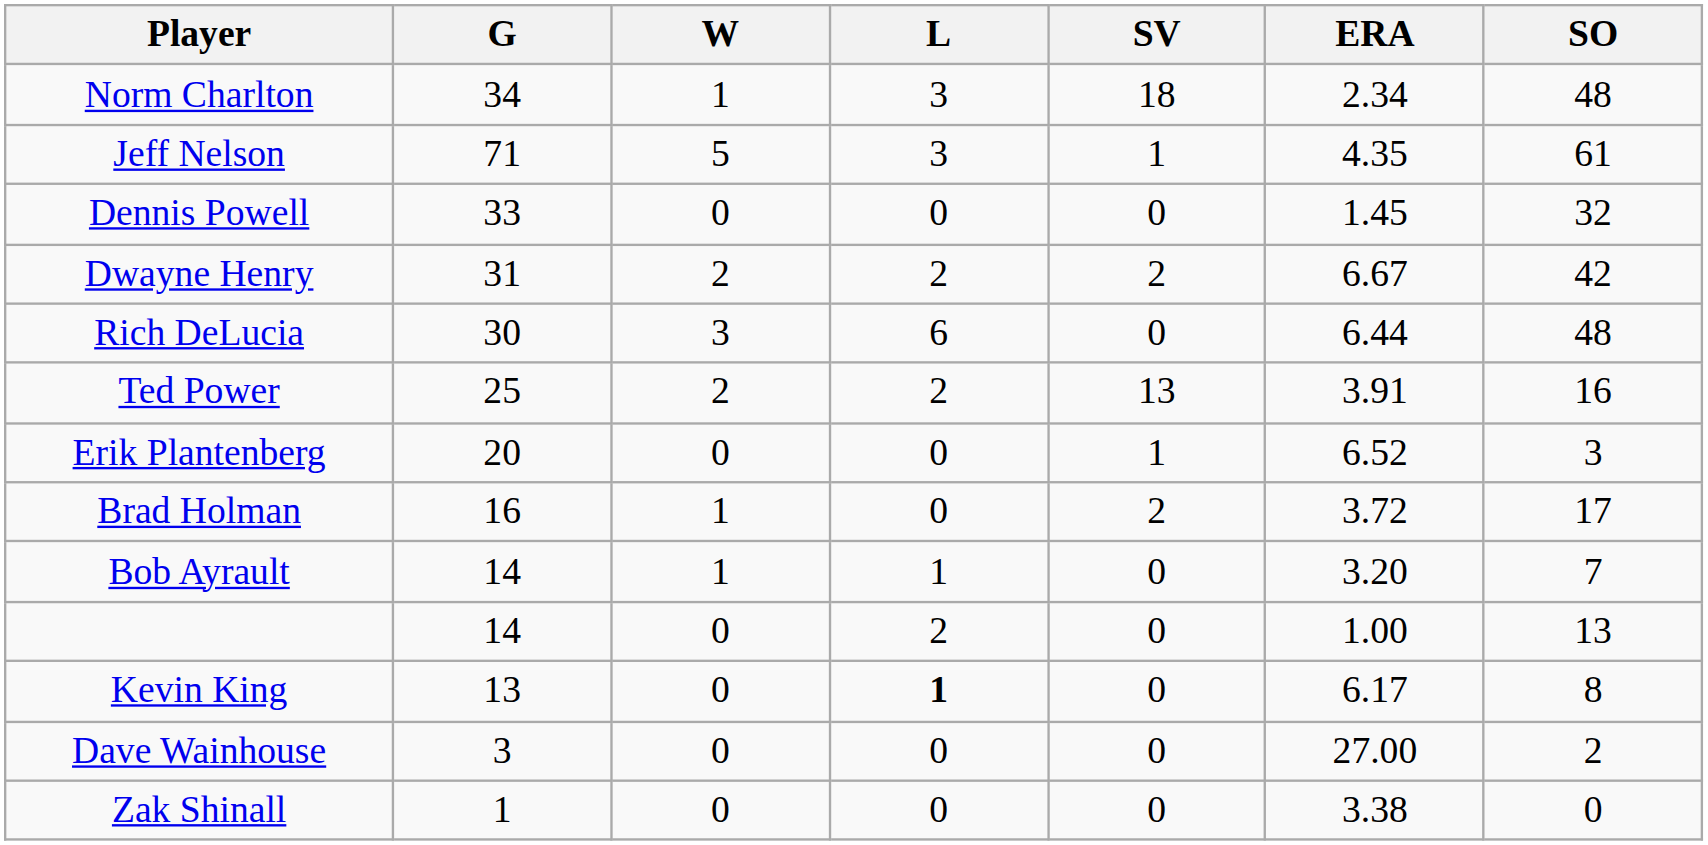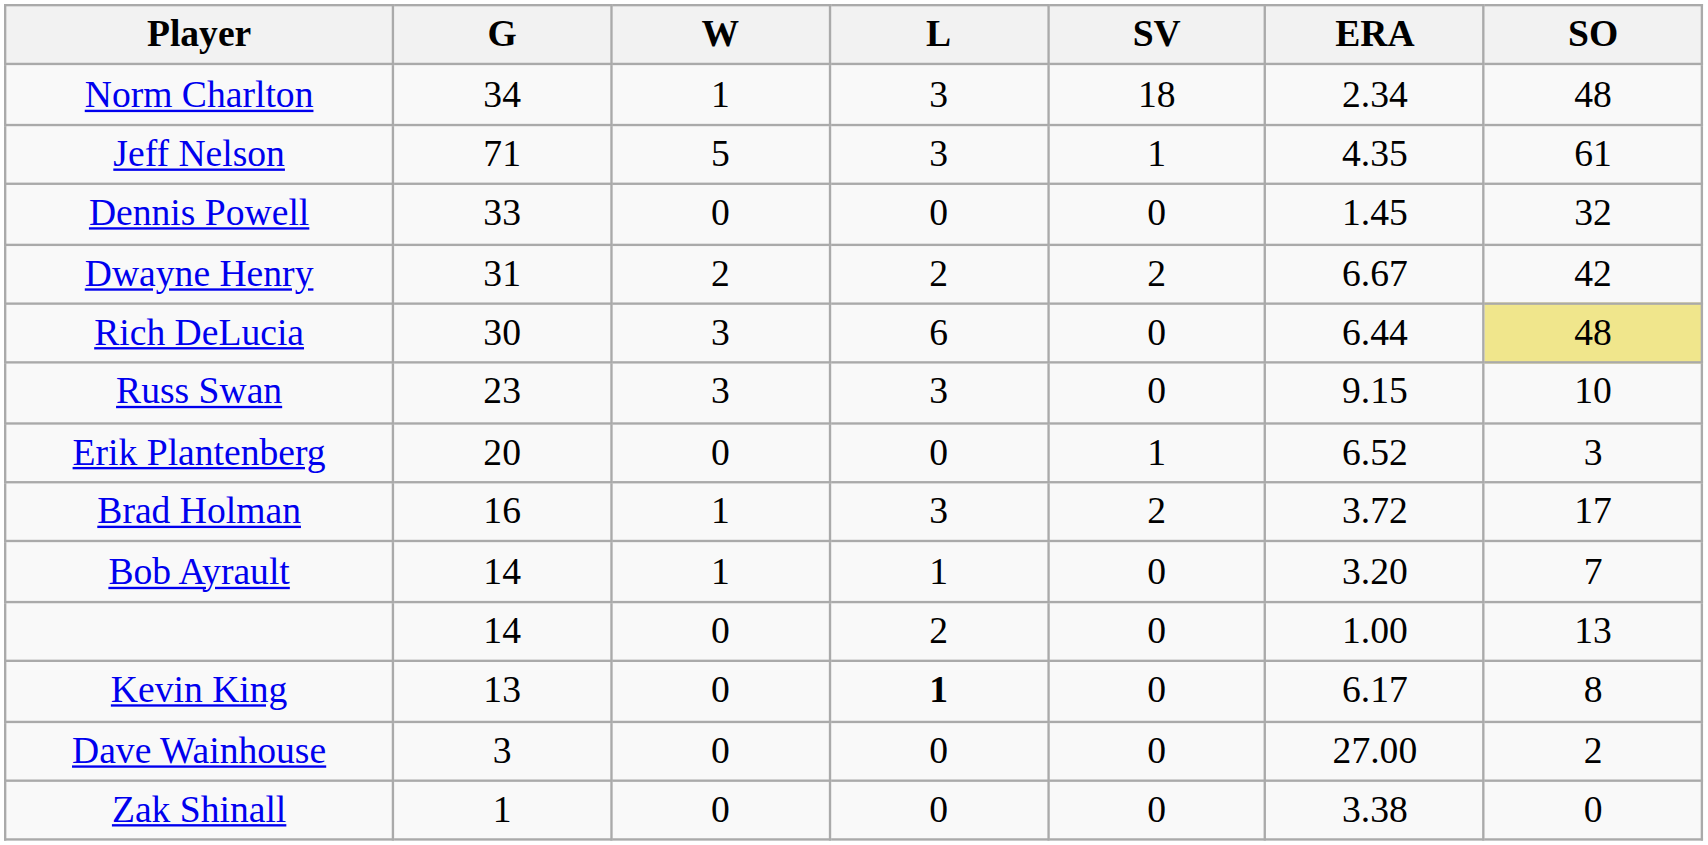Rich DeLucia | SO: no background -> khaki background
- row: Ted Power | 25 | 2 | 2 | 13 | 3.91 | 16
+ row: Russ Swan | 23 | 3 | 3 | 0 | 9.15 | 10
Brad Holman | L: 0 -> 3
